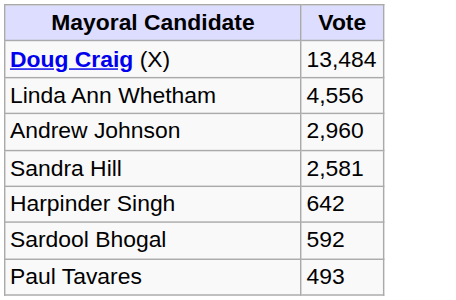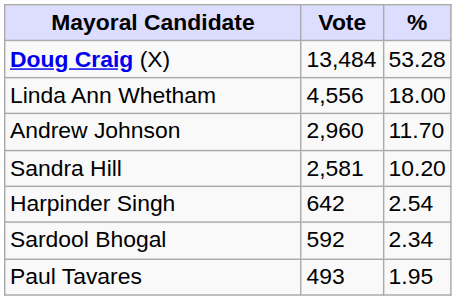+ column: % | 53.28 | 18.00 | 11.70 | 10.20 | 2.54 | 2.34 | 1.95
